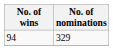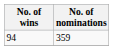94 | No. of nominations: 329 -> 359
